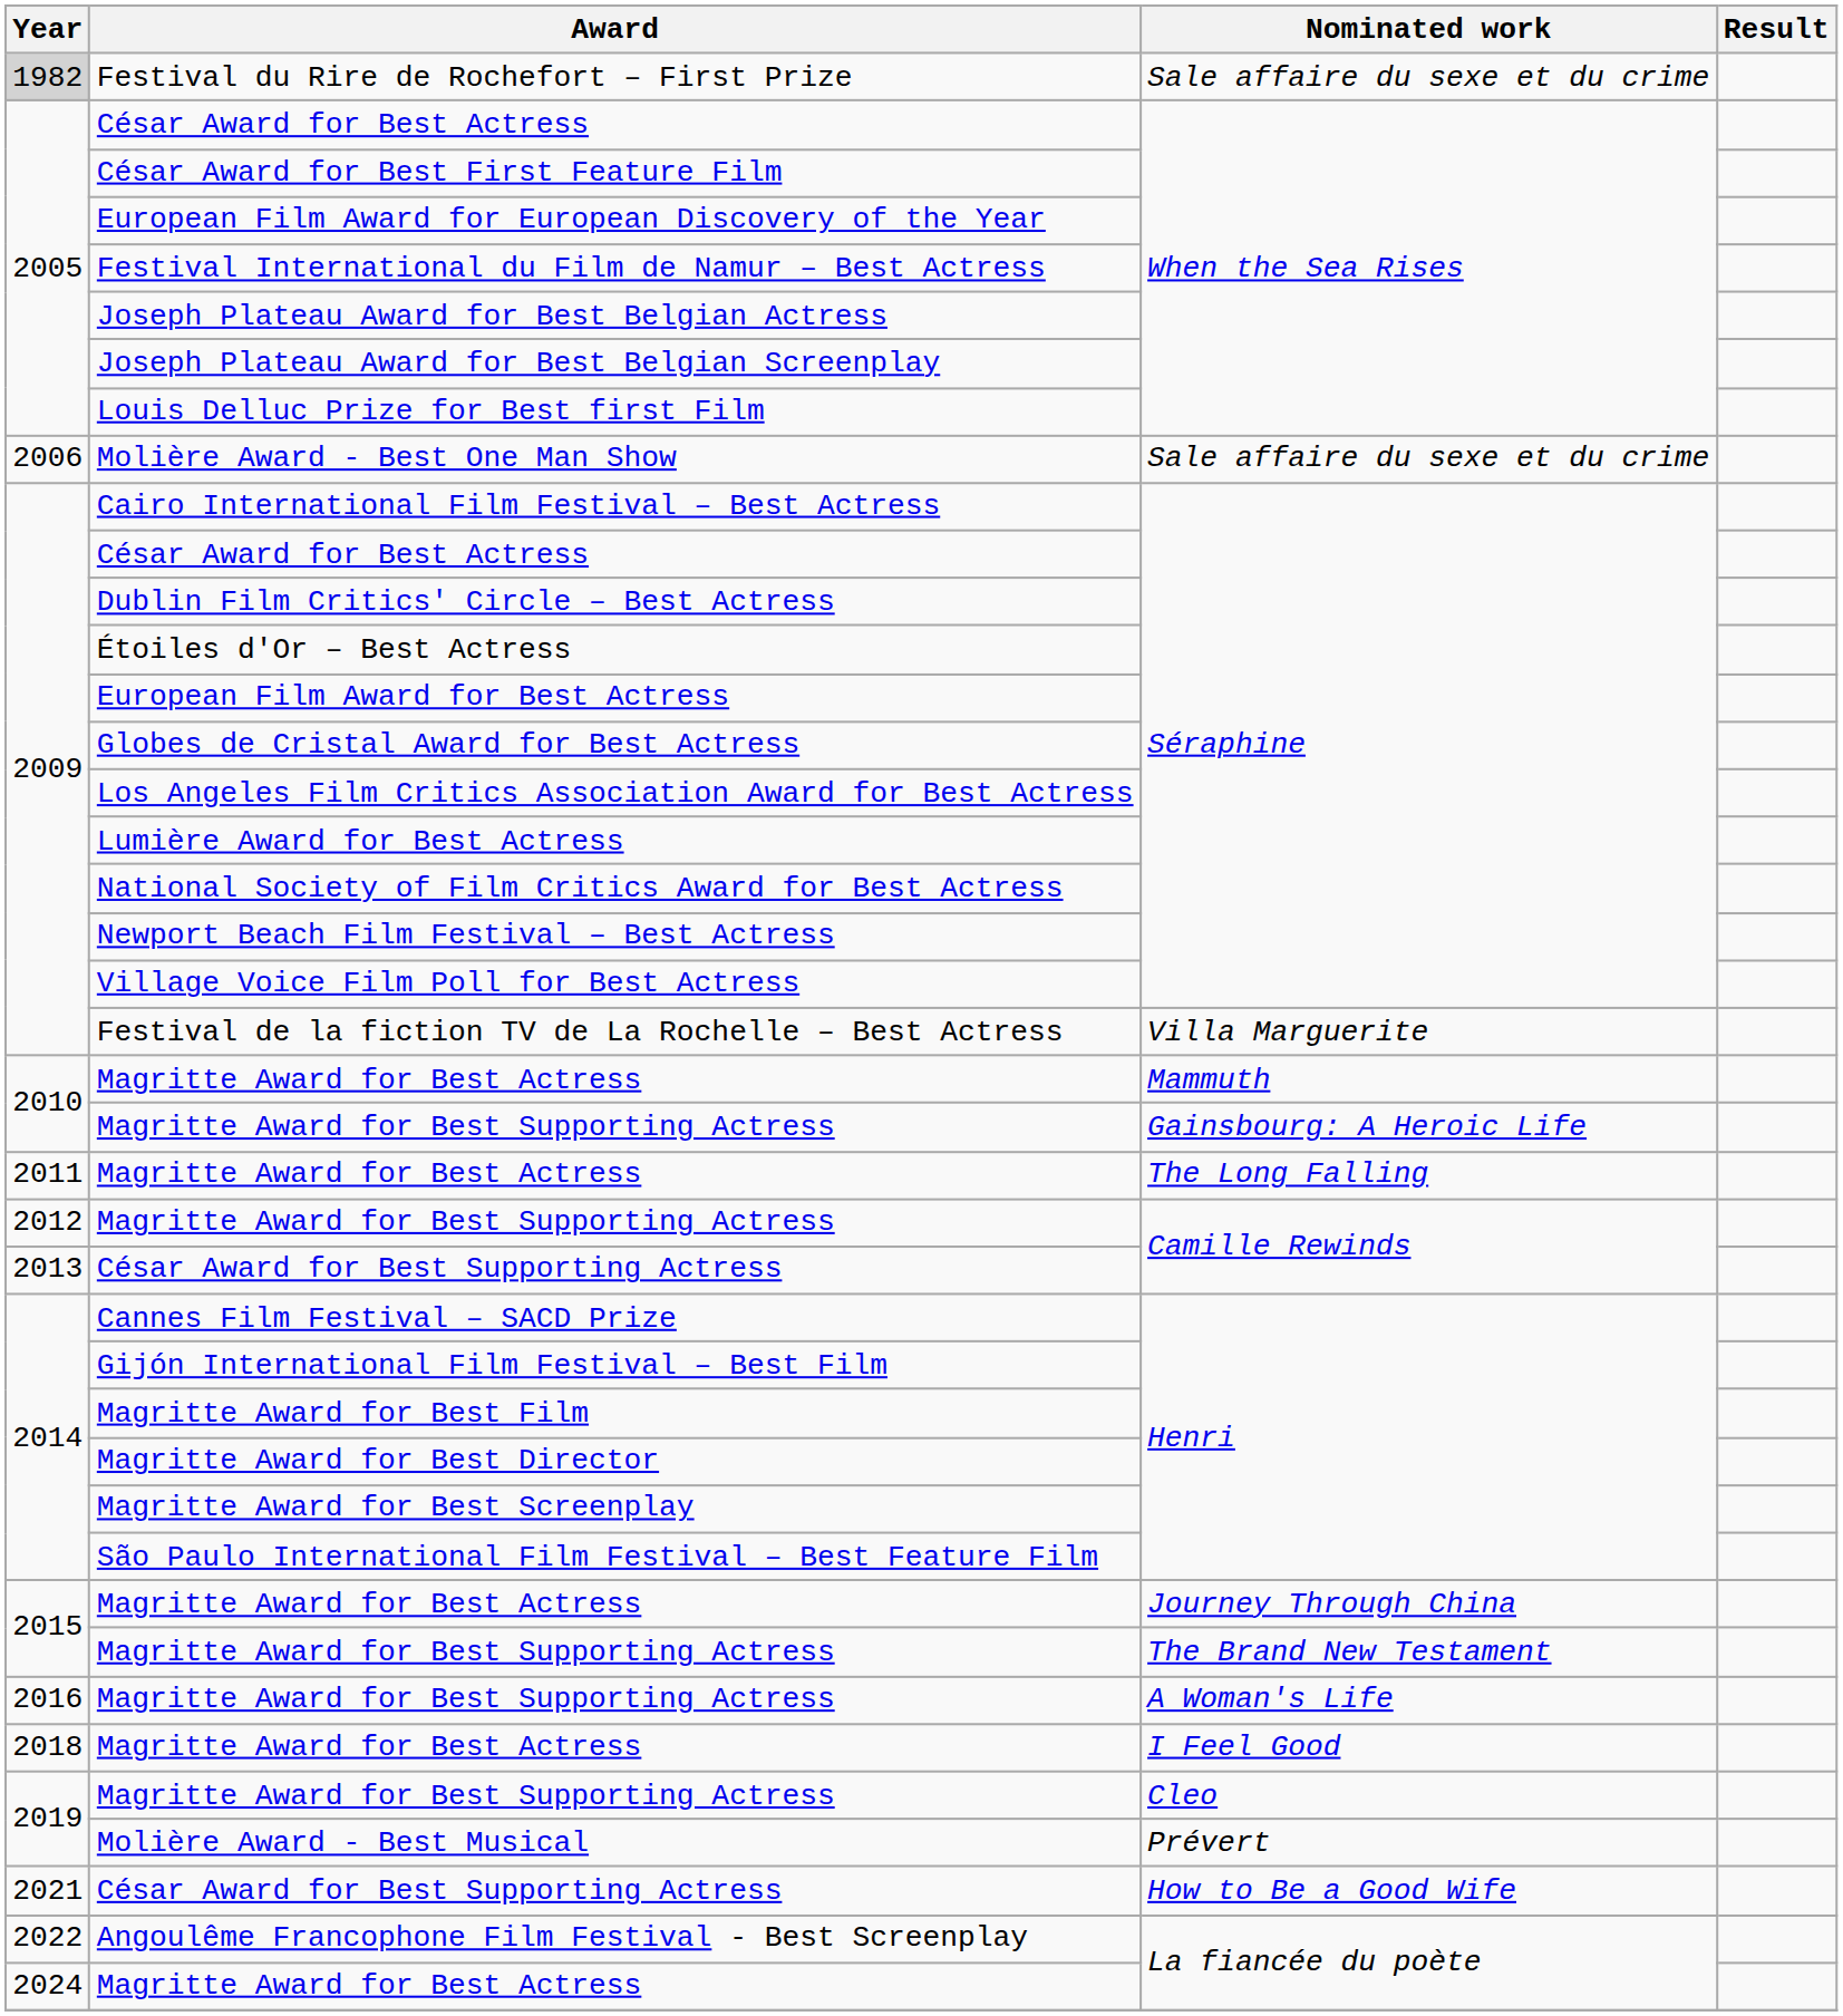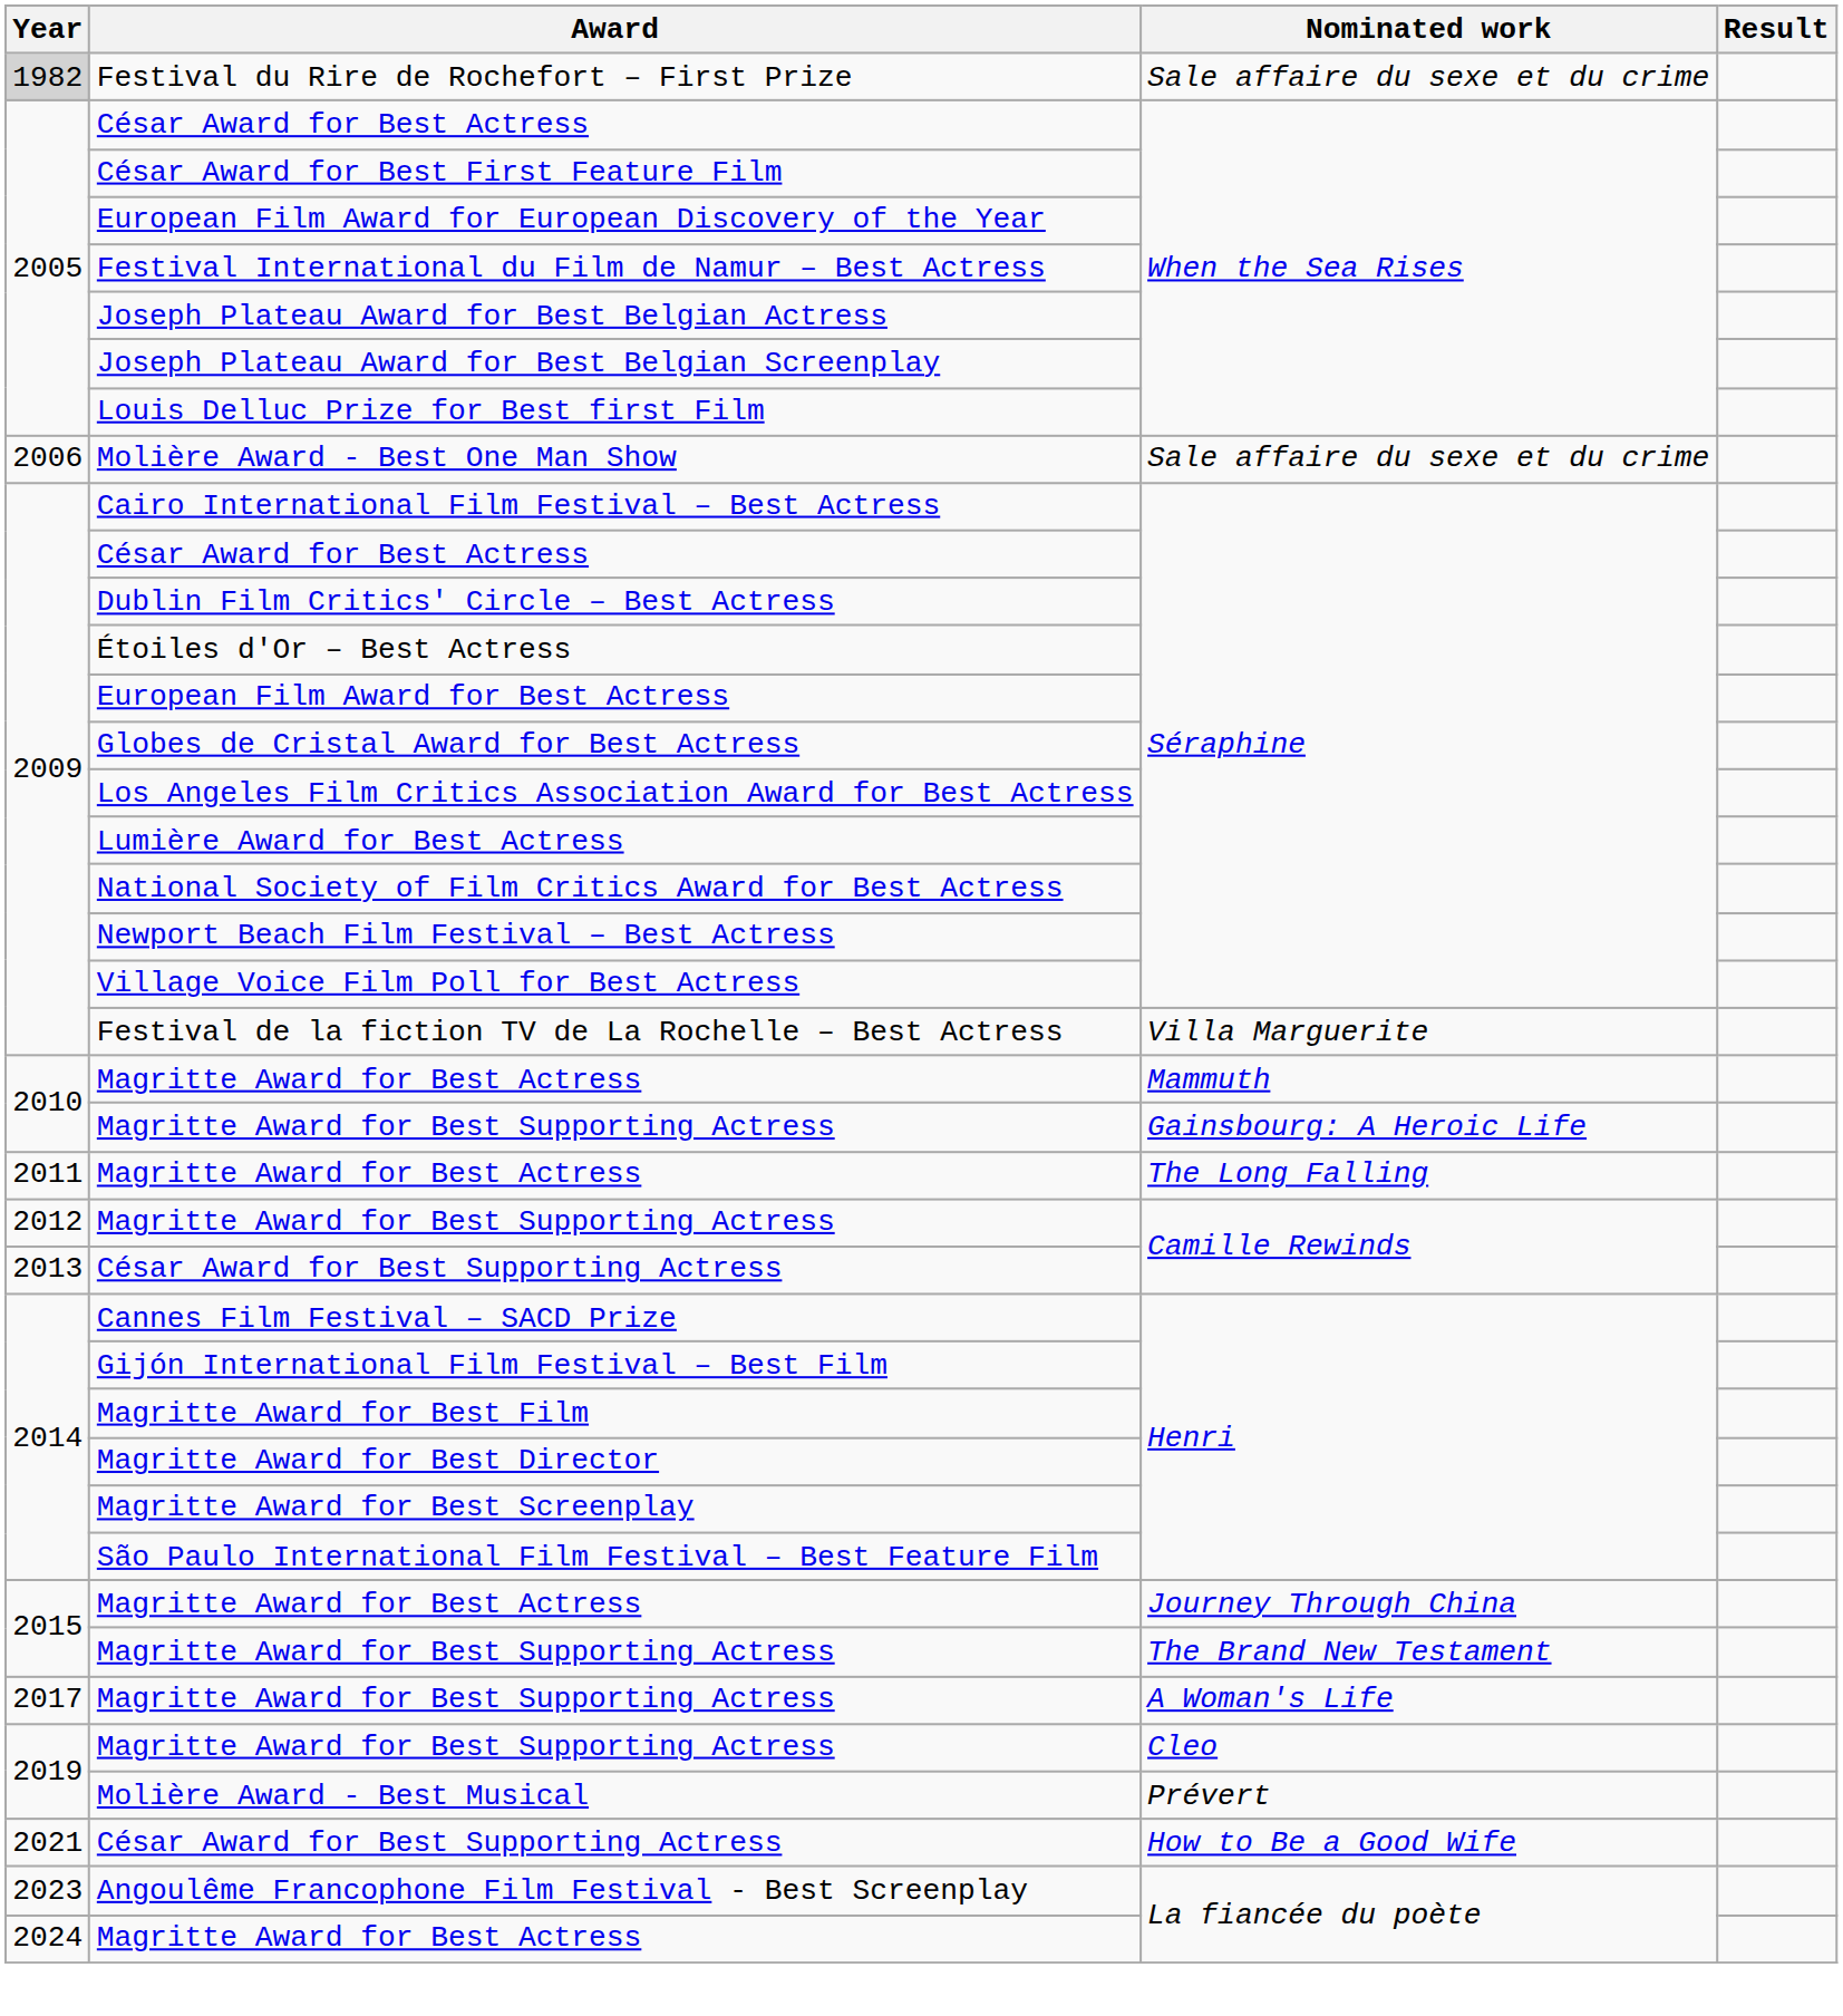Magritte Award for Best Supporting Actress / A Woman's Life | Year: 2016 -> 2017
- row: 2018 | Magritte Award for Best Actress | I Feel Good
Angoulême Francophone Film Festival - Best Screenplay | Year: 2022 -> 2023
